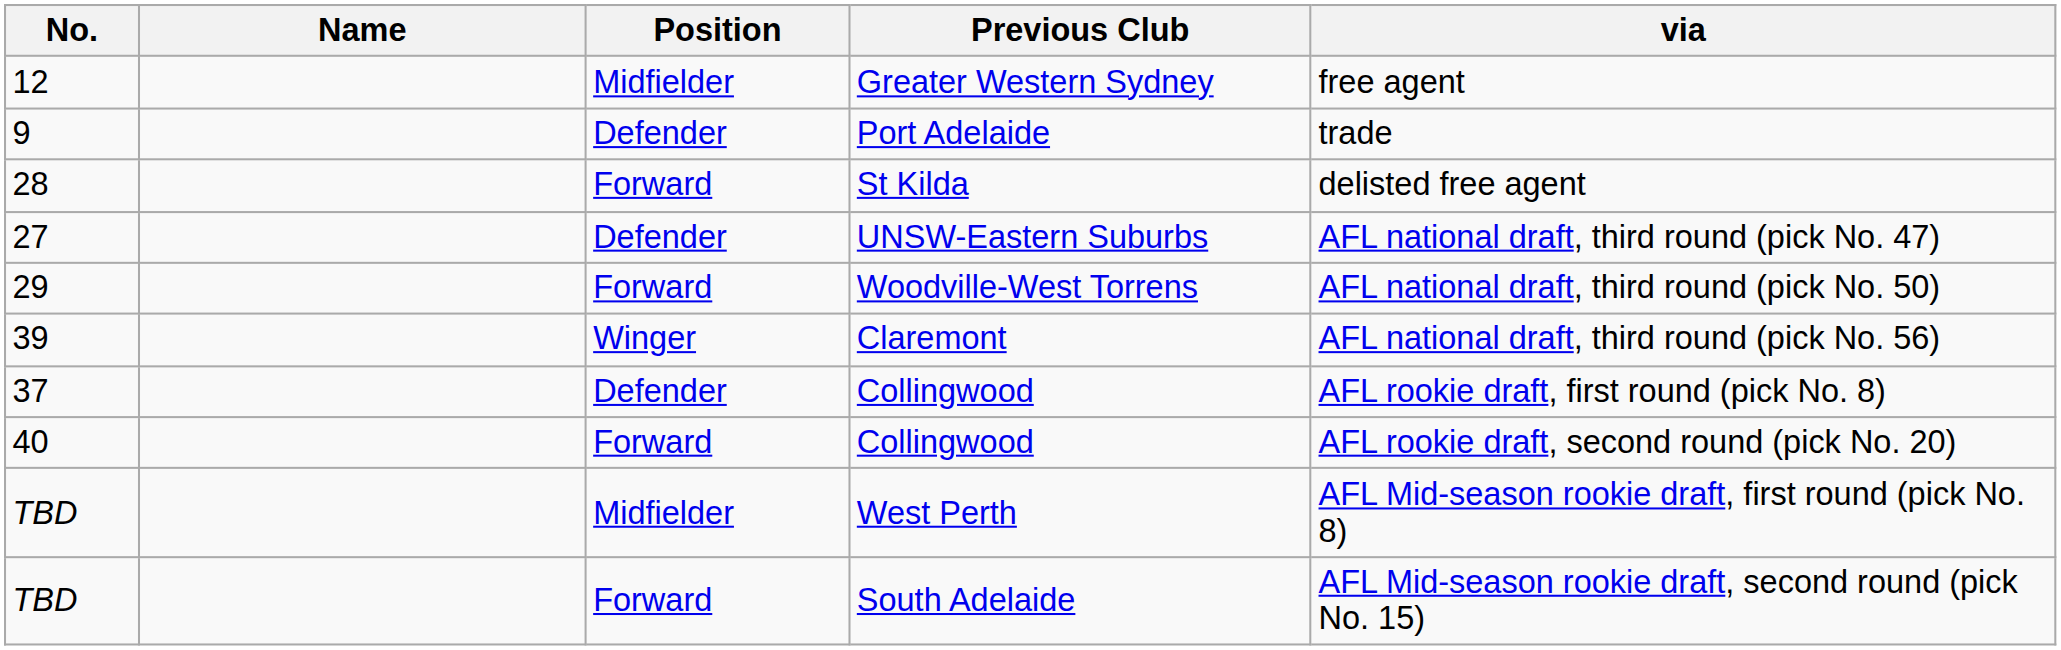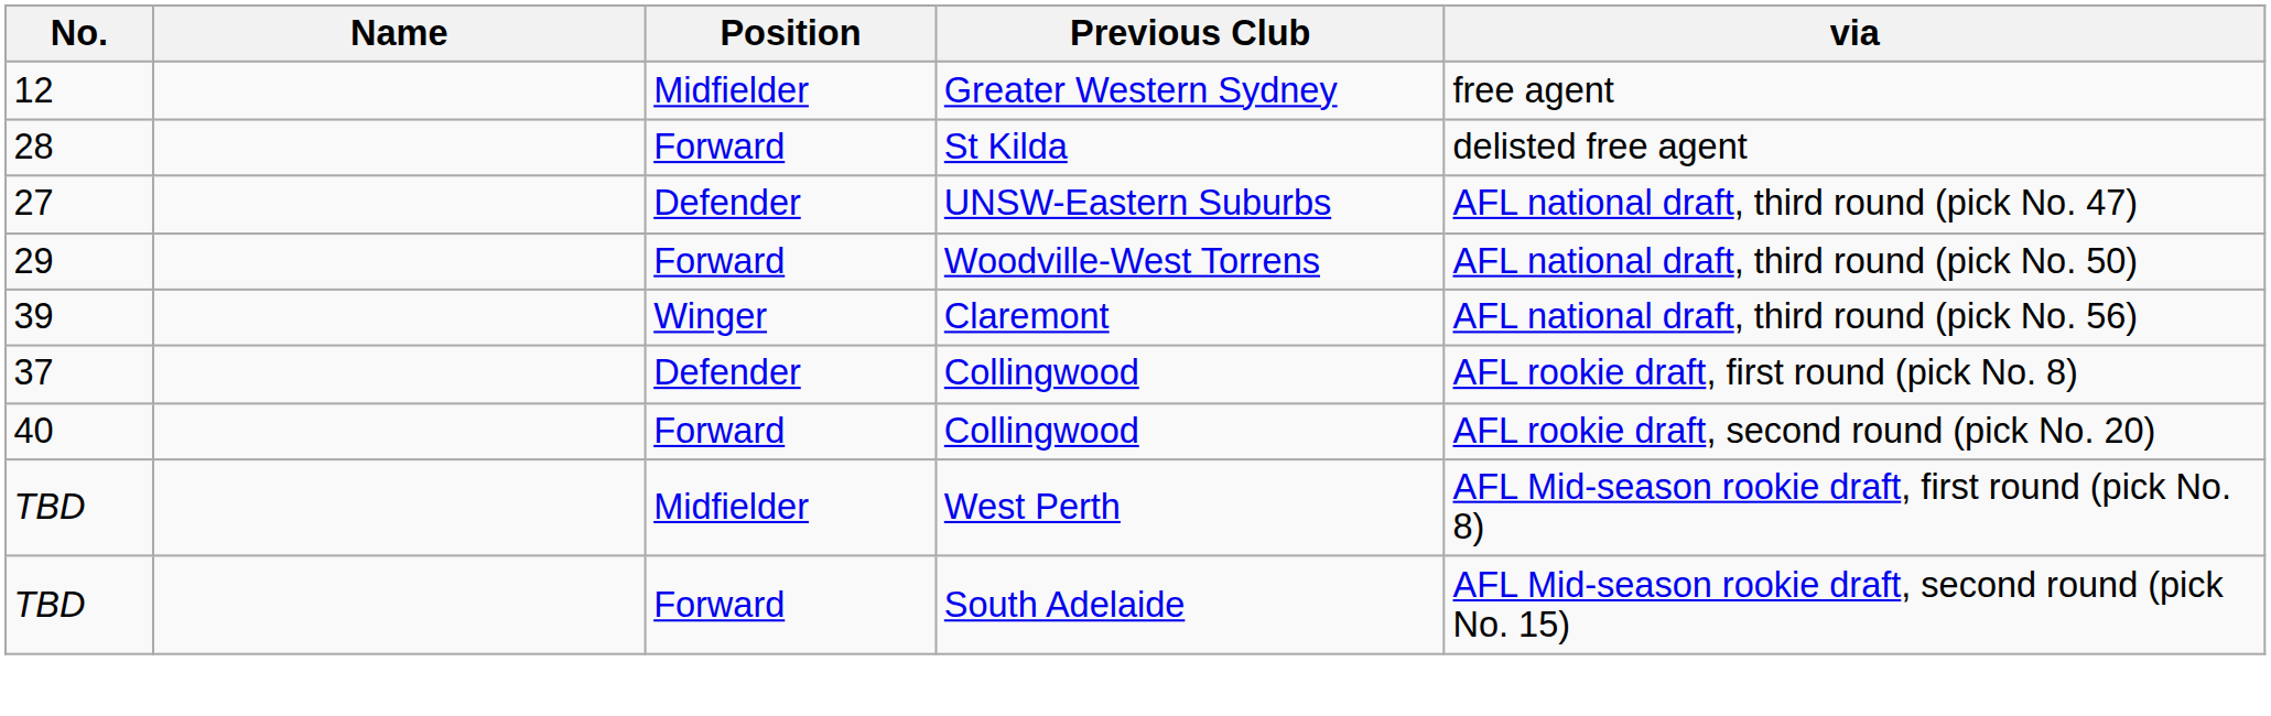- row: 9 | Defender | Port Adelaide | trade
